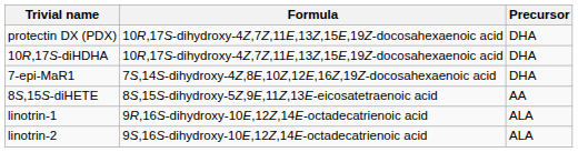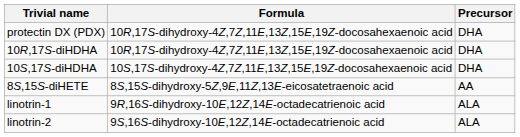+ row: 10S,17S-diHDHA | 10S,17S-dihydroxy-4Z,7Z,11E,13Z,15E,19Z-docosahexaenoic acid | DHA
- row: 7-epi-MaR1 | 7S,14S-dihydroxy-4Z,8E,10Z,12E,16Z,19Z-docosahexaenoic acid | DHA
